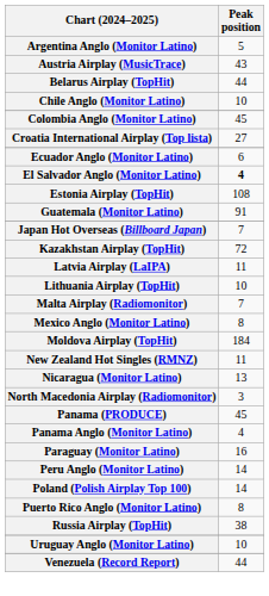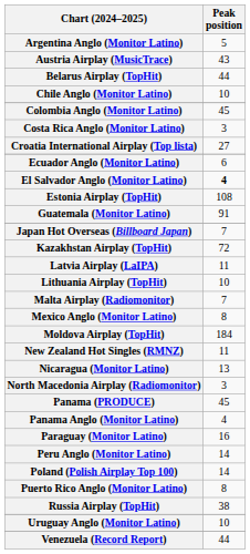+ row: Costa Rica Anglo (Monitor Latino) | 3
